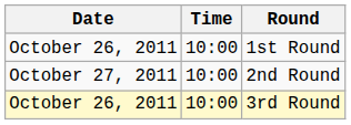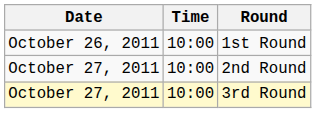3rd Round | Date: October 26, 2011 -> October 27, 2011
